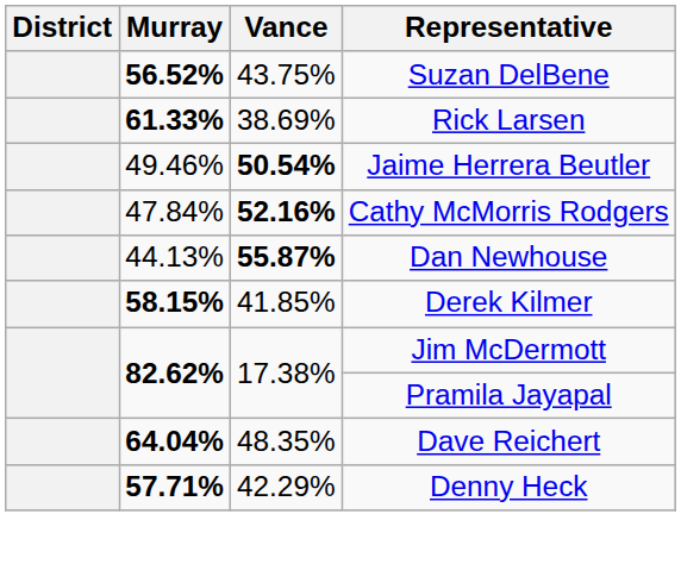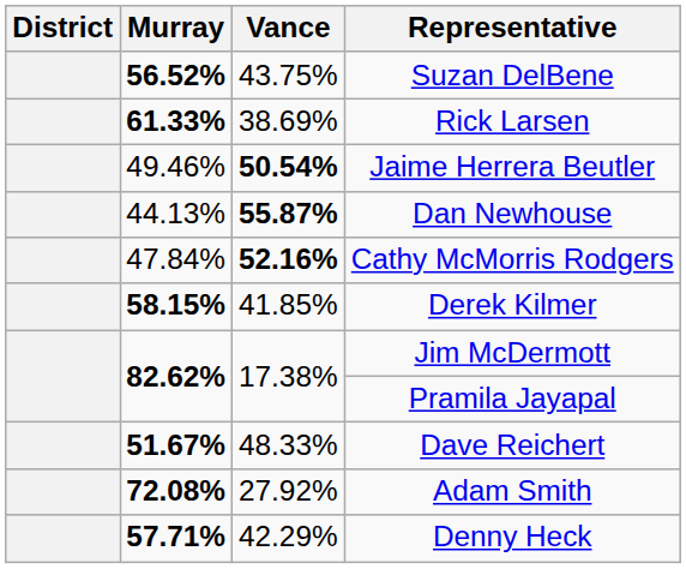rows swapped: Dan Newhouse <-> Cathy McMorris Rodgers
Dave Reichert | Murray: 64.04% -> 51.67%
Dave Reichert | Vance: 48.35% -> 48.33%
+ row: 72.08% | 27.92% | Adam Smith
